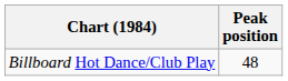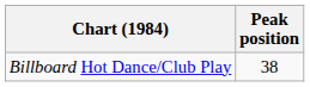Billboard Hot Dance/Club Play | Peak position: 48 -> 38
